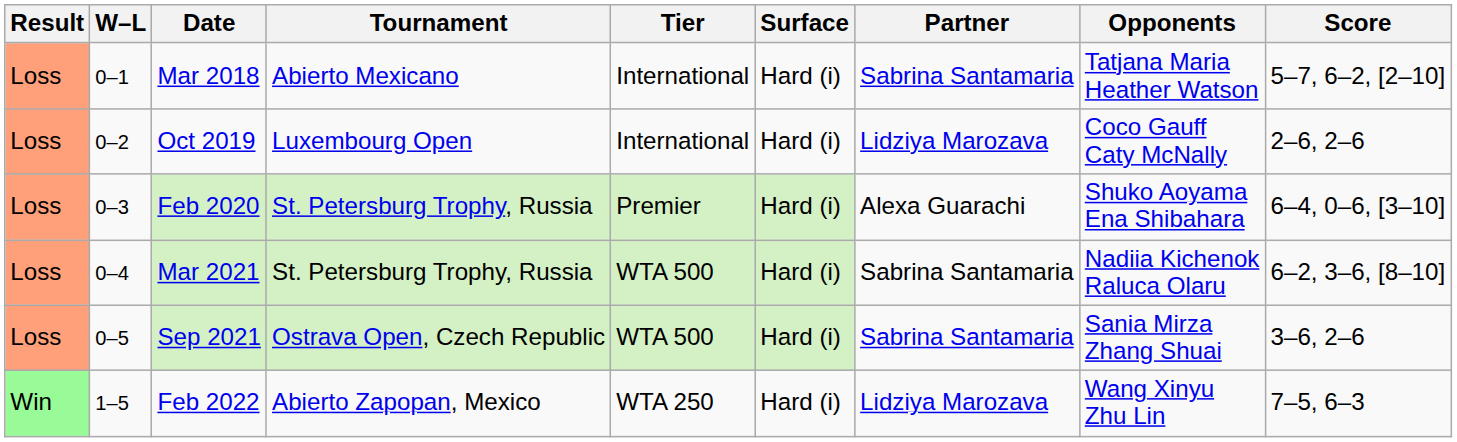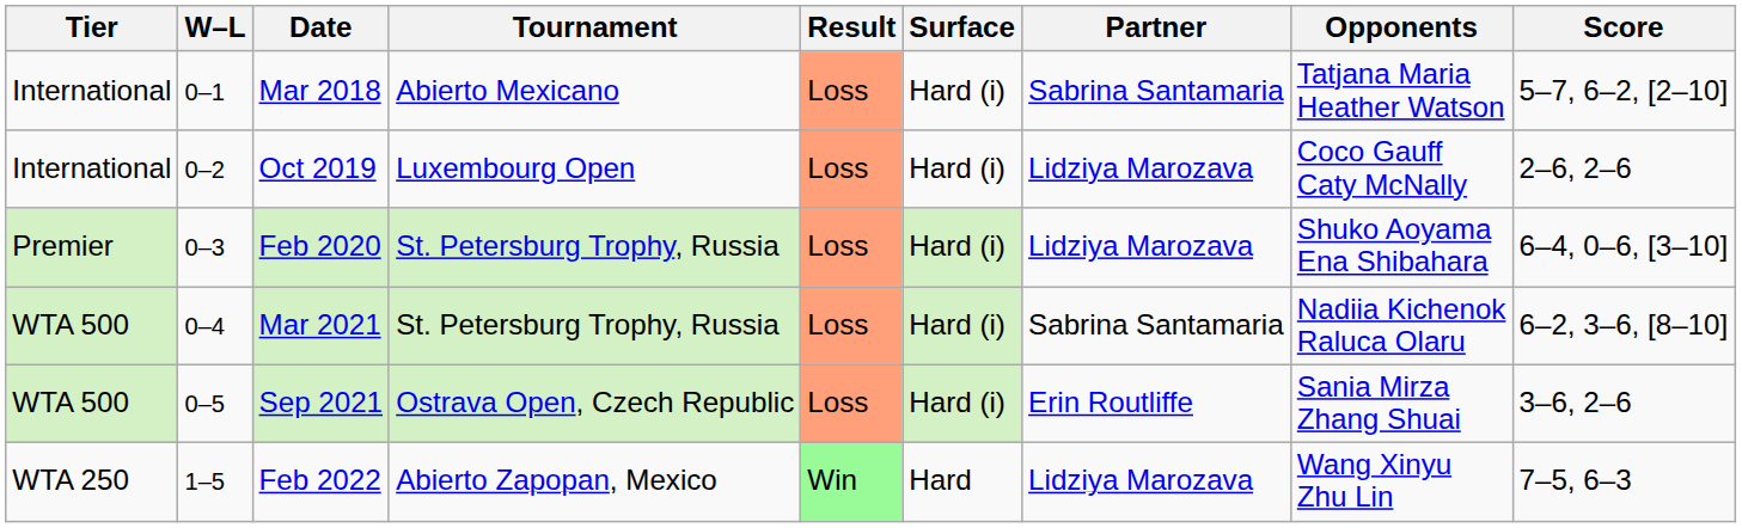columns swapped: Result <-> Tier
Feb 2020 | Partner: Alexa Guarachi -> Lidziya Marozava
Sep 2021 | Partner: Sabrina Santamaria -> Erin Routliffe
Feb 2022 | Surface: Hard (i) -> Hard
